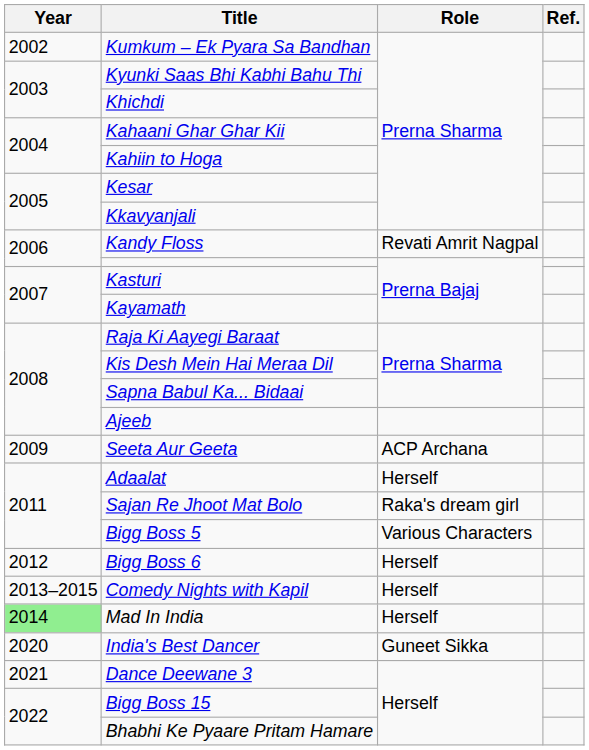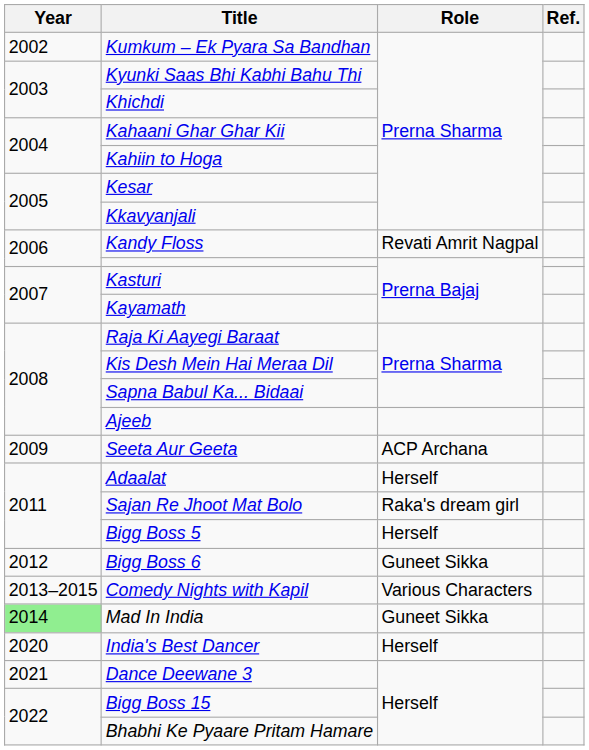Bigg Boss 5 | Role: Various Characters -> Herself
Bigg Boss 6 | Role: Herself -> Guneet Sikka
Comedy Nights with Kapil | Role: Herself -> Various Characters
Mad In India | Role: Herself -> Guneet Sikka
India's Best Dancer | Role: Guneet Sikka -> Herself
